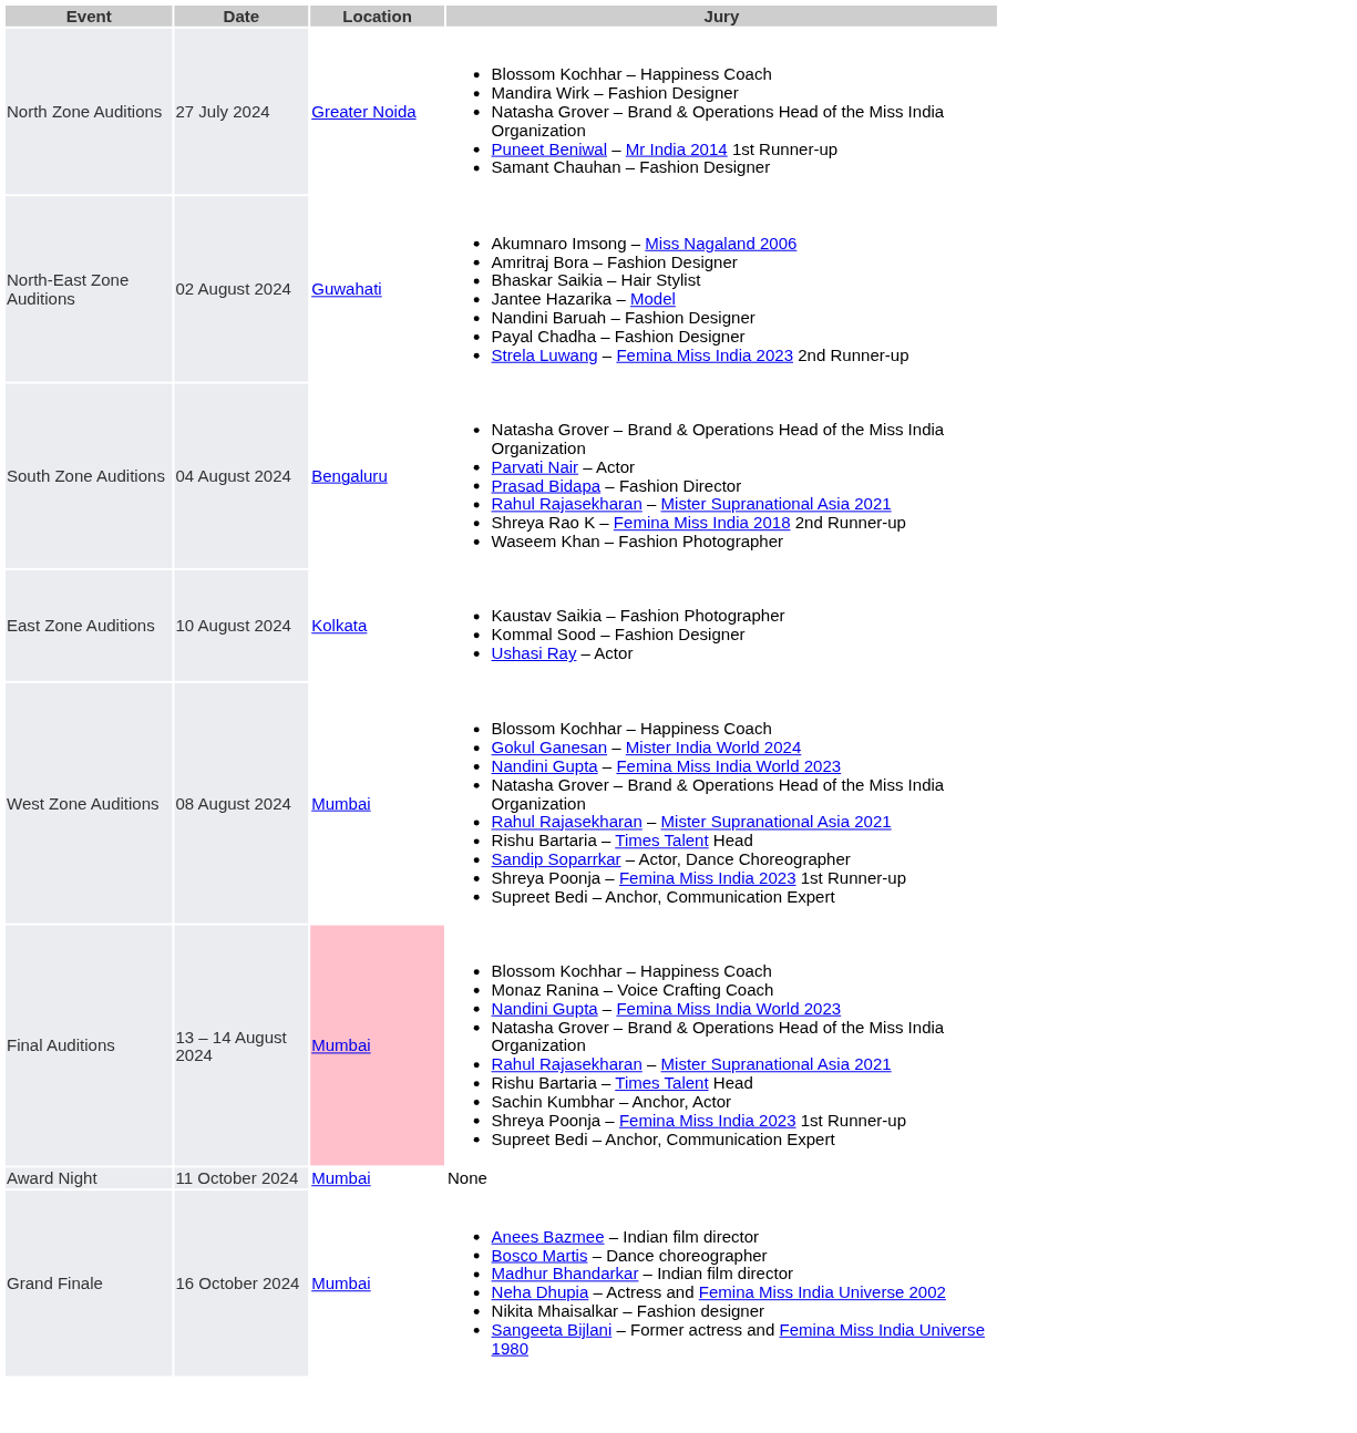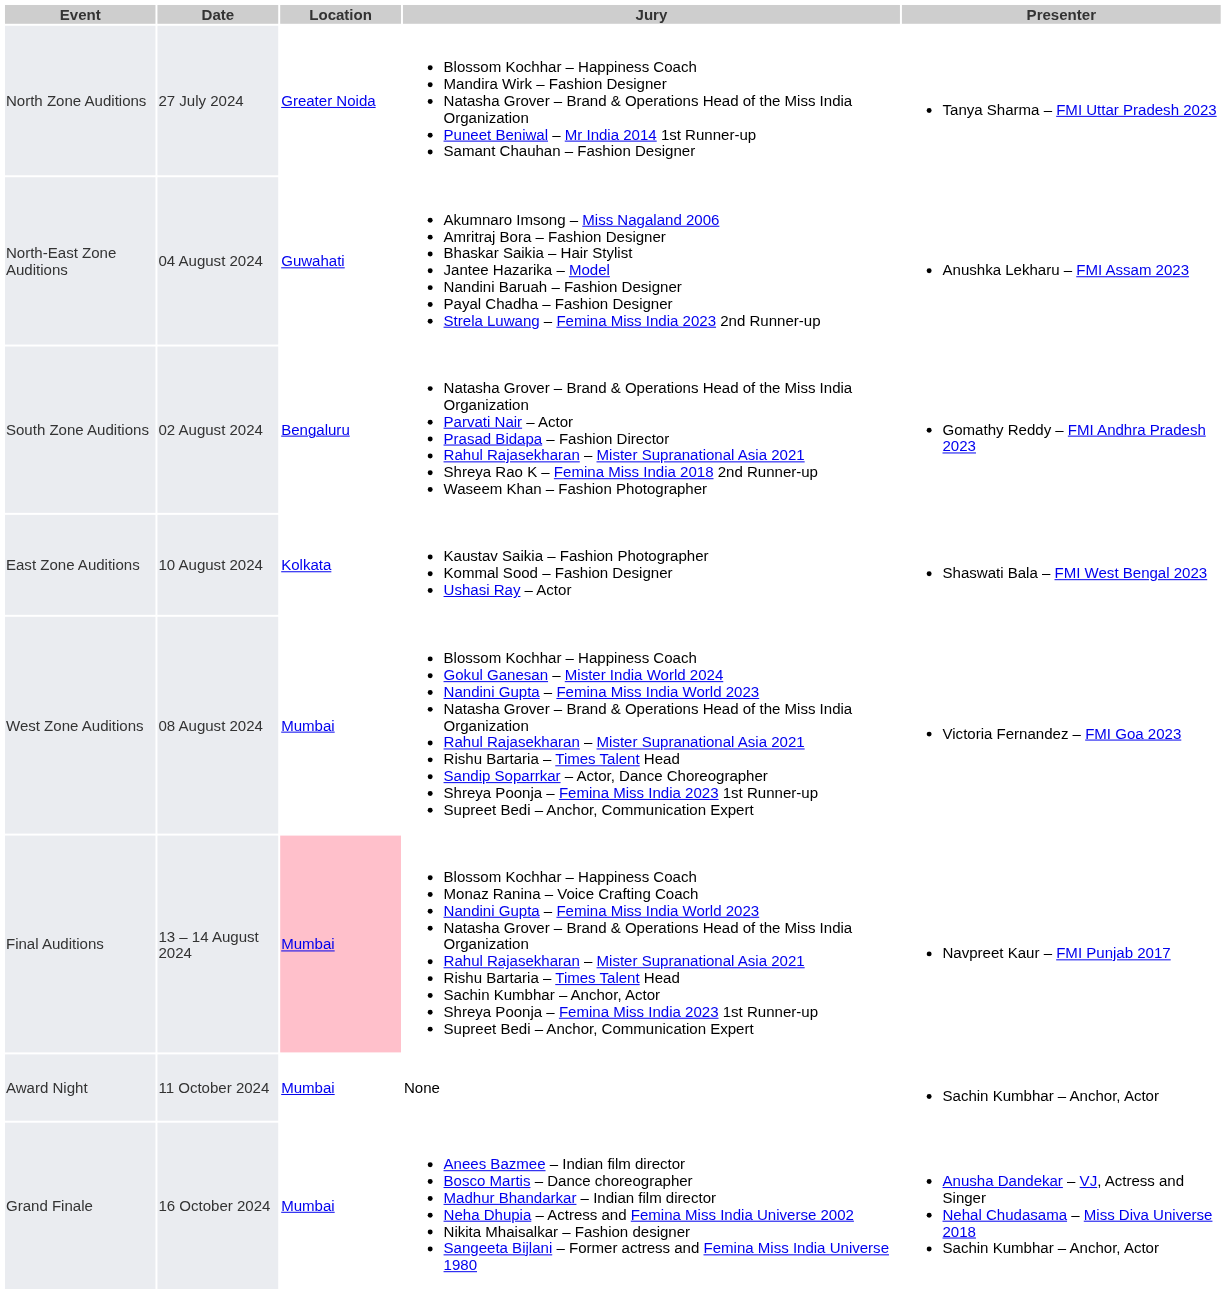+ column: Presenter | Tanya Sharma – FMI Uttar Pradesh 2023 | Anushka Lekharu – FMI Assam 2023 | Gomathy Reddy – FMI Andhra Pradesh 2023 | Shaswati Bala – FMI West Bengal 2023 | Victoria Fernandez – FMI Goa 2023 | Navpreet Kaur – FMI Punjab 2017 | Sachin Kumbhar – Anchor, Actor | Anusha Dandekar – VJ, Actress and Singer Nehal Chudasama – Miss Diva Universe 2018 Sachin Kumbhar – Anchor, Actor
North-East Zone Auditions | Date: 02 August 2024 -> 04 August 2024
South Zone Auditions | Date: 04 August 2024 -> 02 August 2024
